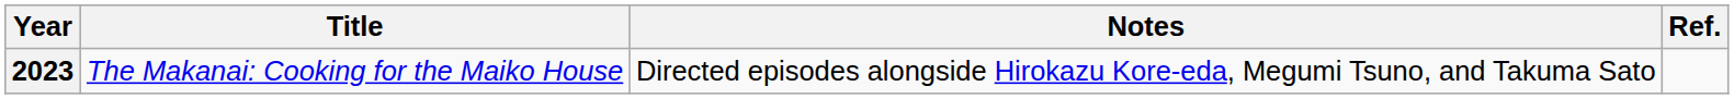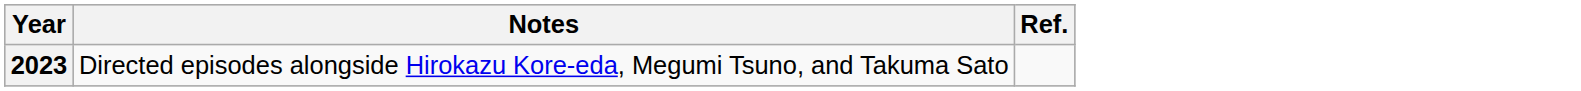- column: Title | The Makanai: Cooking for the Maiko House
